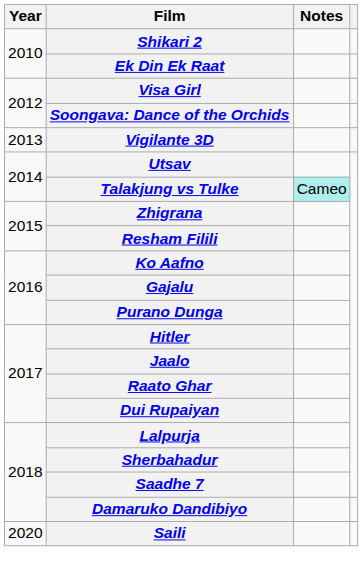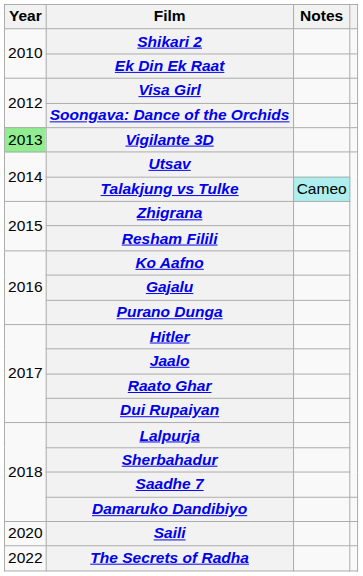Vigilante 3D | Year: no background -> lightgreen background
+ row: 2022 | The Secrets of Radha
